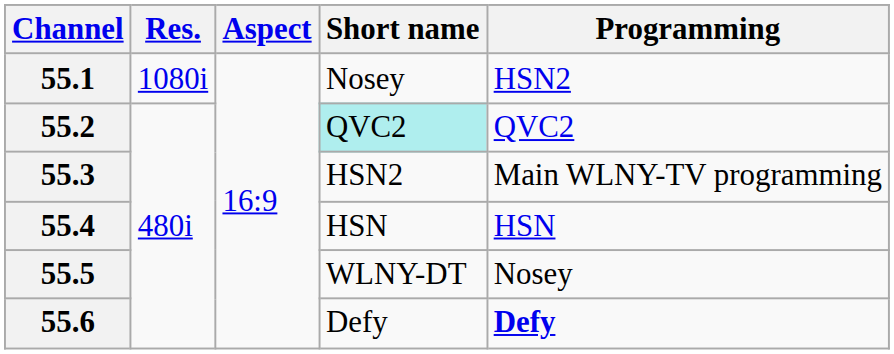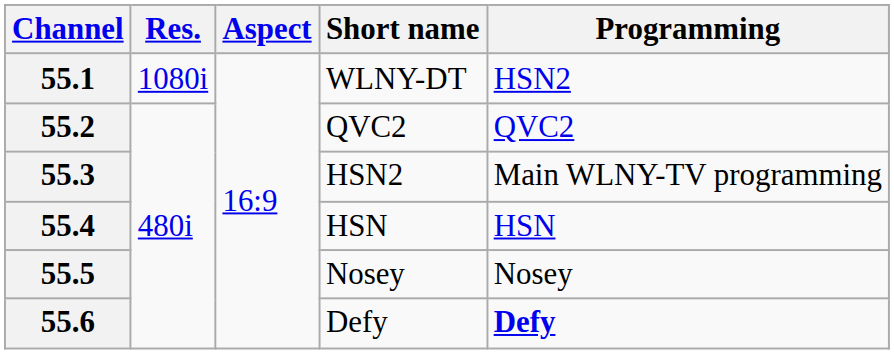55.1 | Short name: Nosey -> WLNY-DT
55.2 | Short name: paleturquoise background -> no background
55.5 | Short name: WLNY-DT -> Nosey
